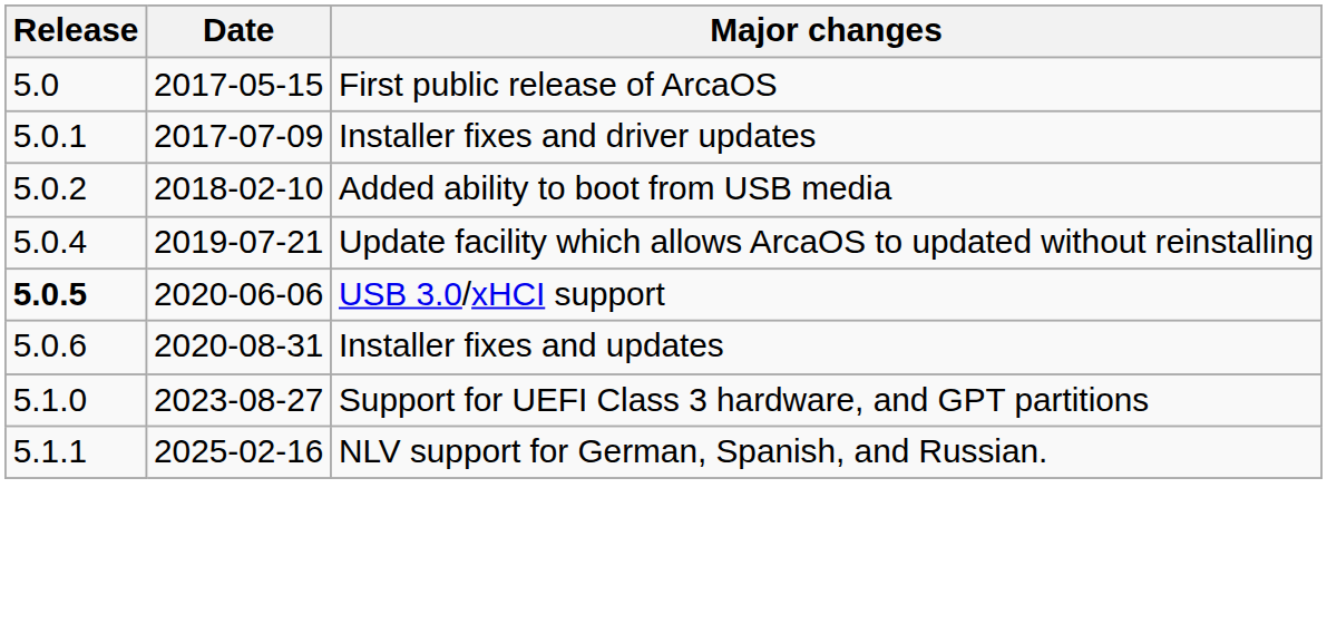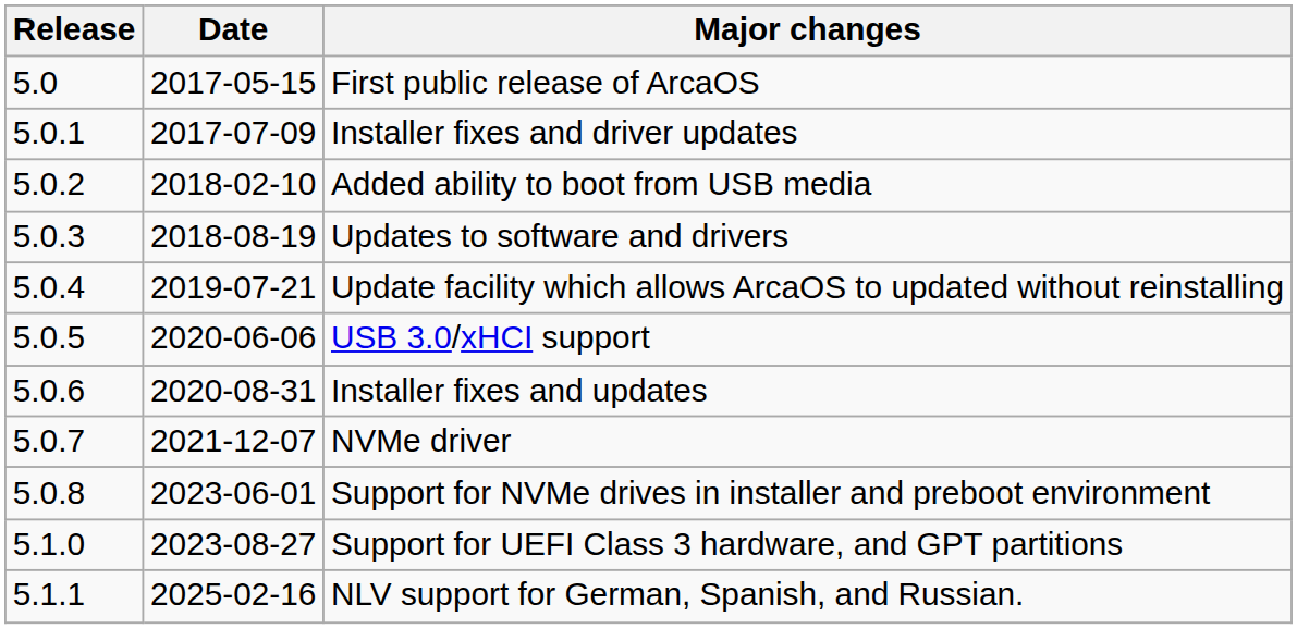+ row: 5.0.3 | 2018-08-19 | Updates to software and drivers
USB 3.0/xHCI support | Release: bold -> normal
+ row: 5.0.7 | 2021-12-07 | NVMe driver
+ row: 5.0.8 | 2023-06-01 | Support for NVMe drives in installer and preboot environment
